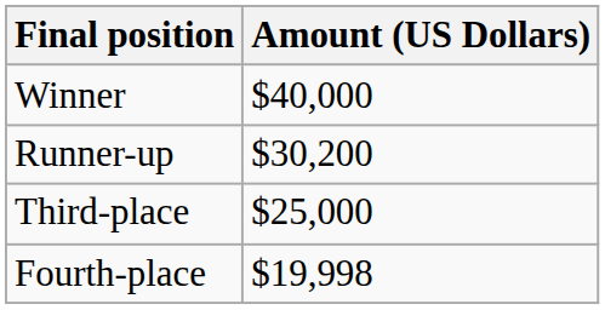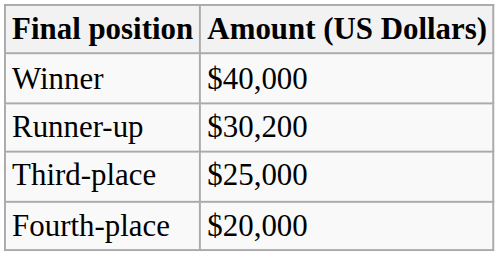Fourth-place | Amount (US Dollars): $19,998 -> $20,000
